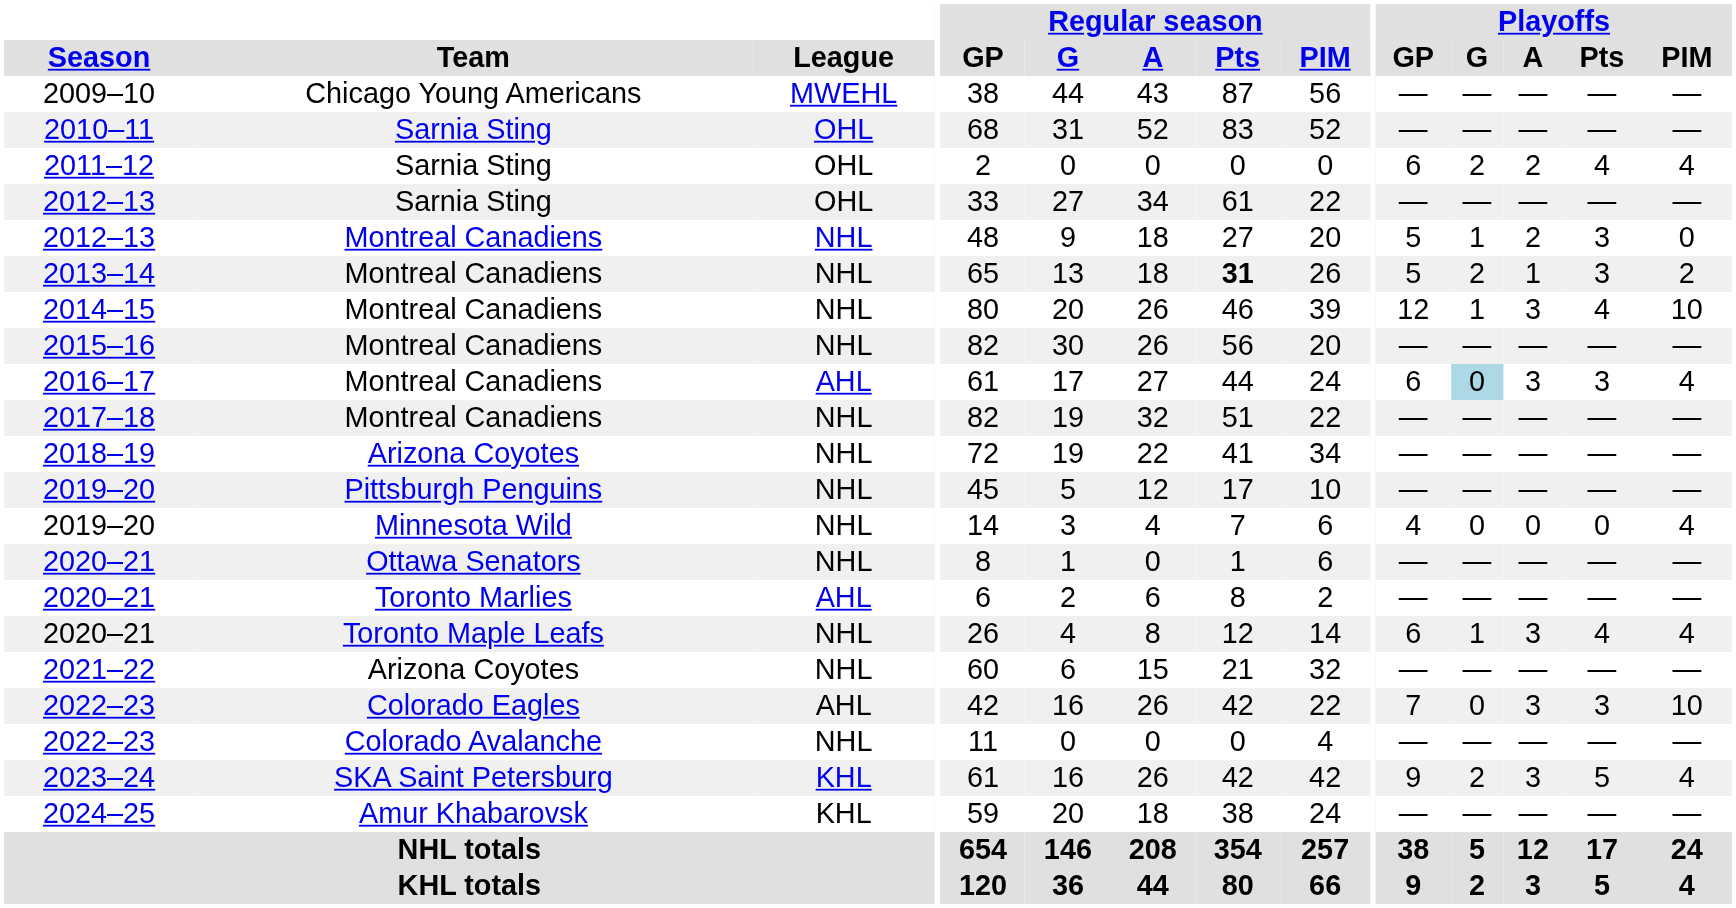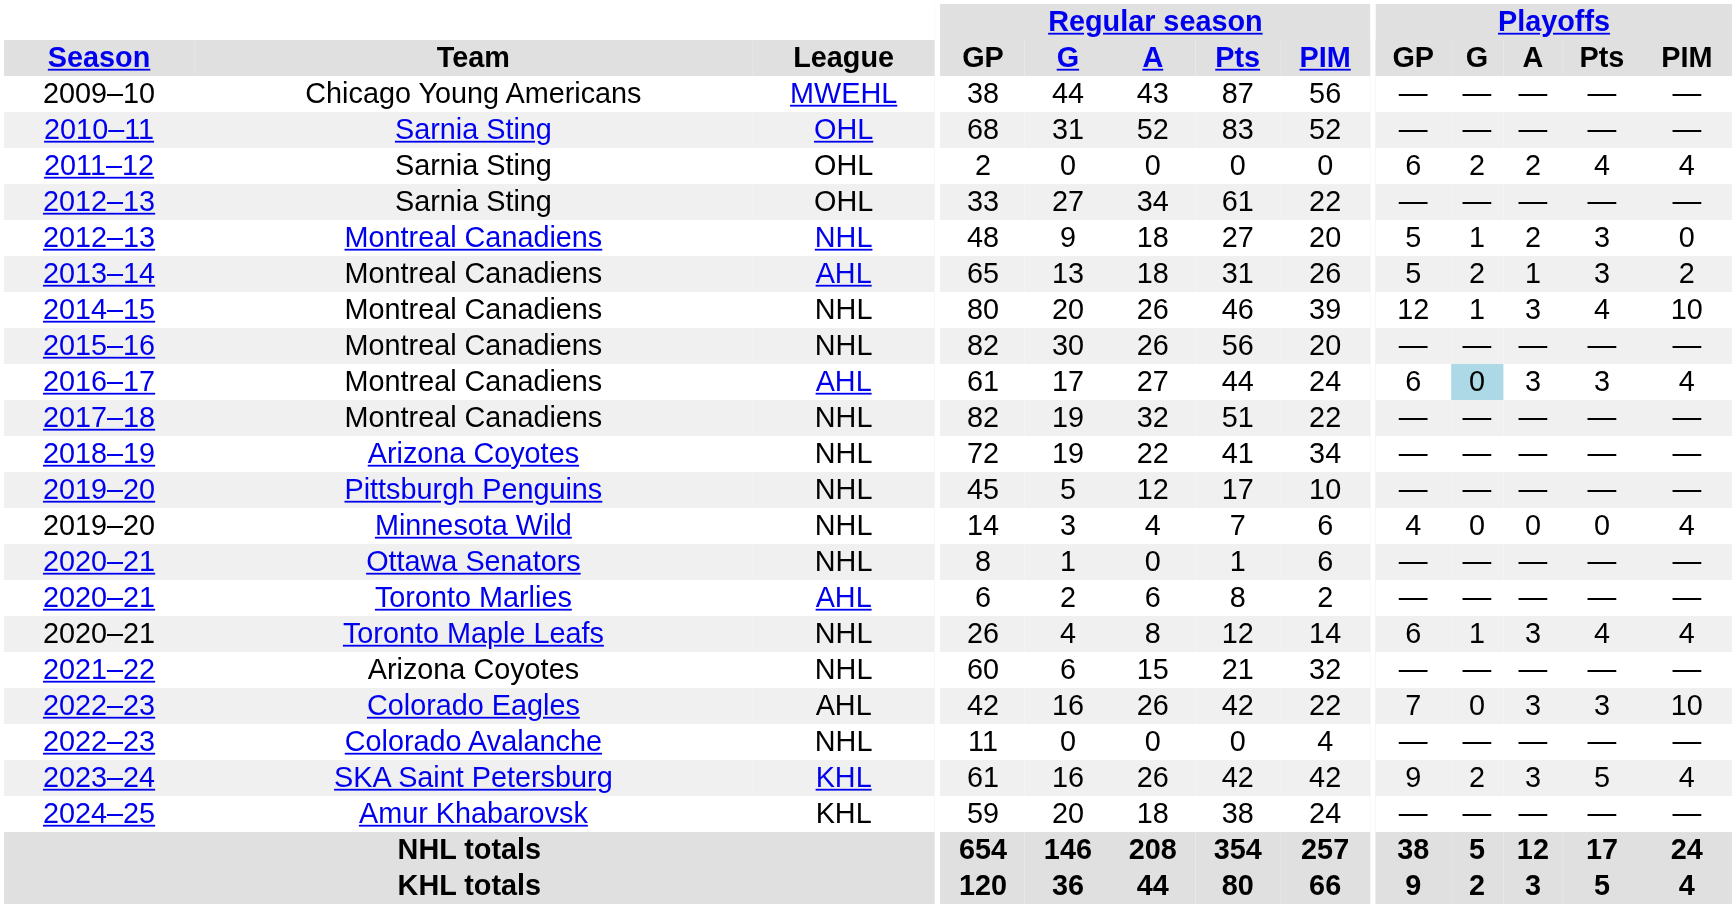2013–14 | League: NHL -> AHL
2013–14 | Regular season / Pts: bold -> normal
